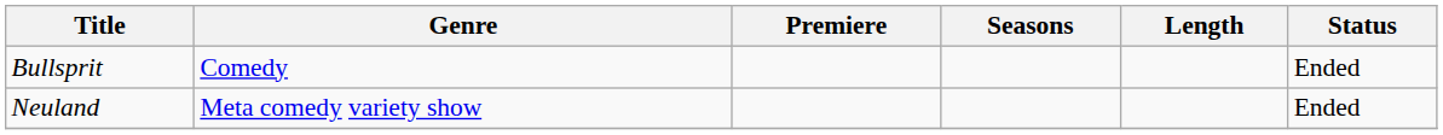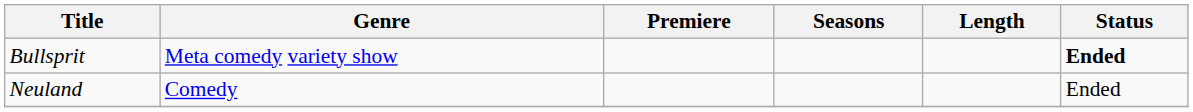Bullsprit | Genre: Comedy -> Meta comedy variety show
Bullsprit | Status: normal -> bold
Neuland | Genre: Meta comedy variety show -> Comedy
